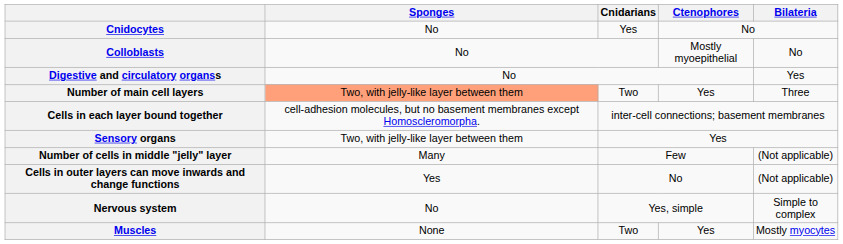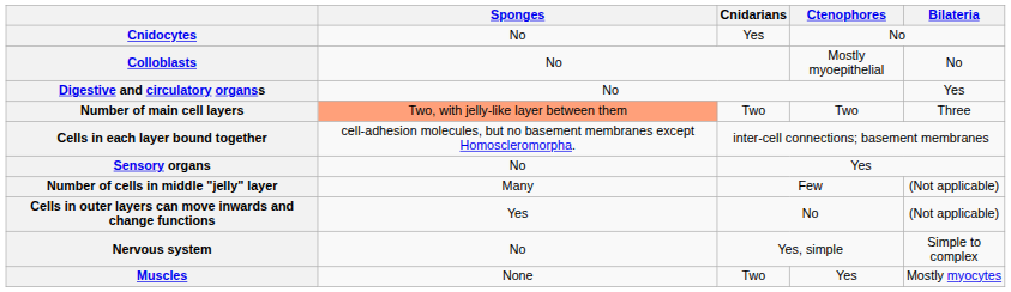Number of main cell layers | Ctenophores: Yes -> Two
Sensory organs | Sponges: Two, with jelly-like layer between them -> No
